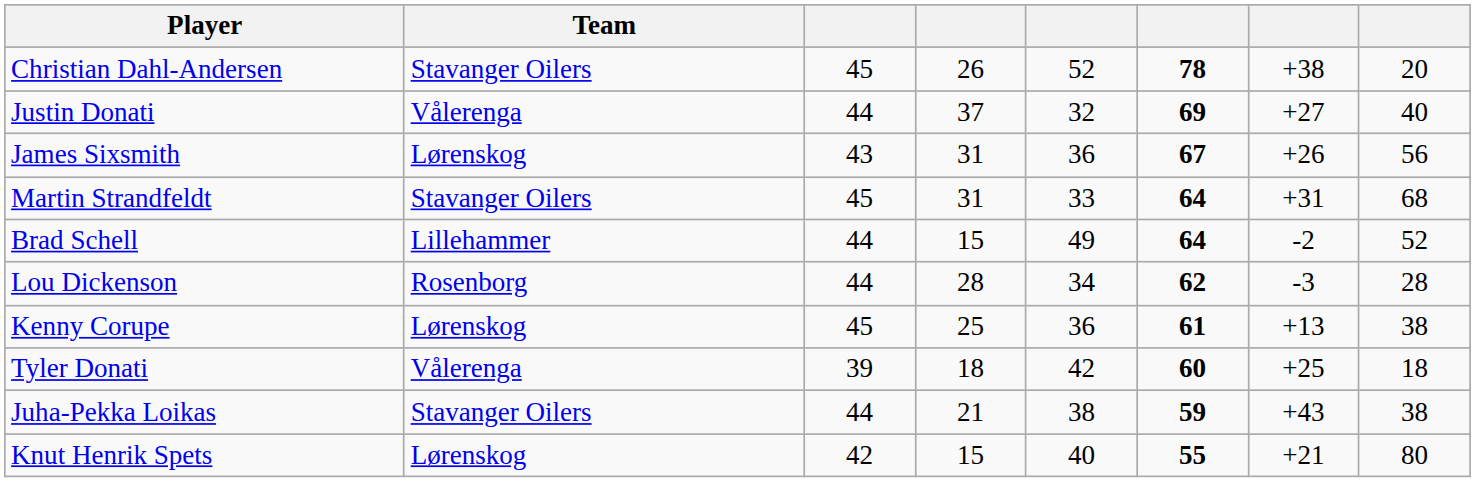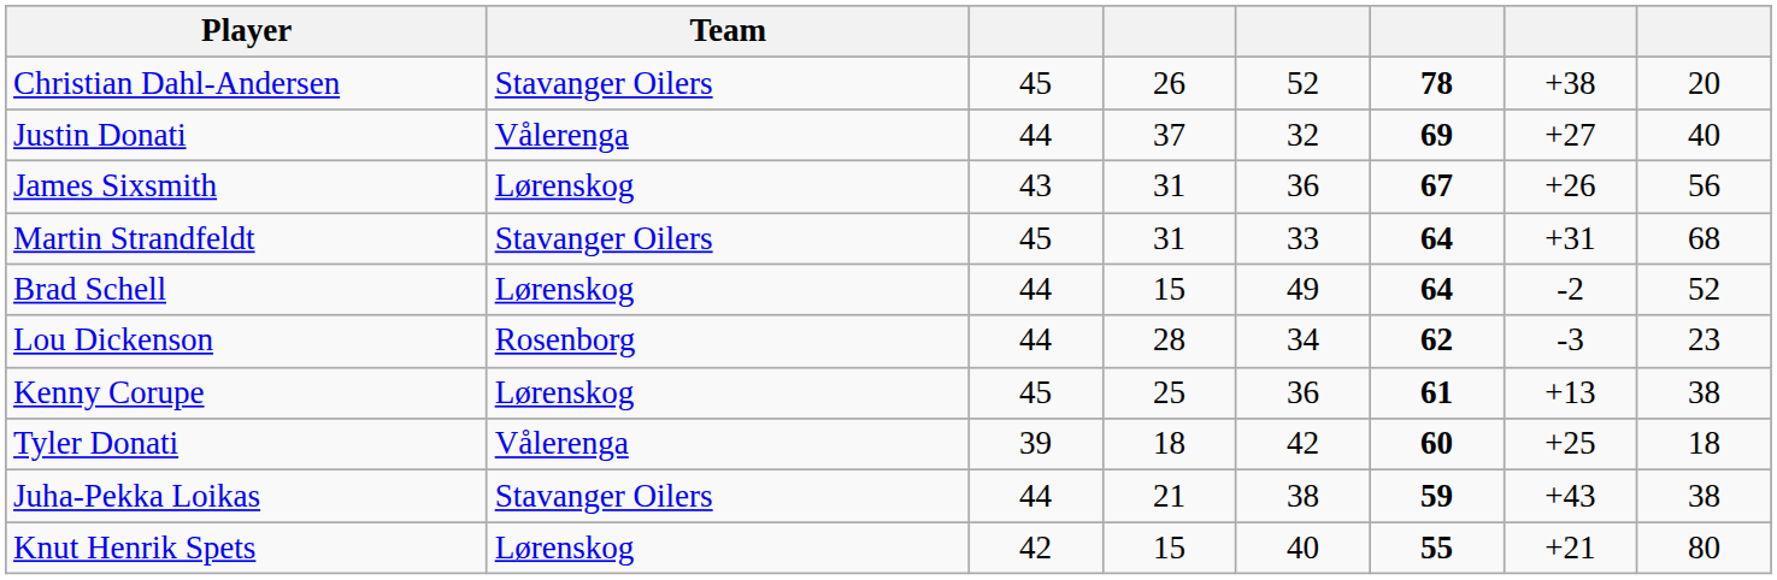Brad Schell | Team: Lillehammer -> Lørenskog
Lou Dickenson | column 8: 28 -> 23
